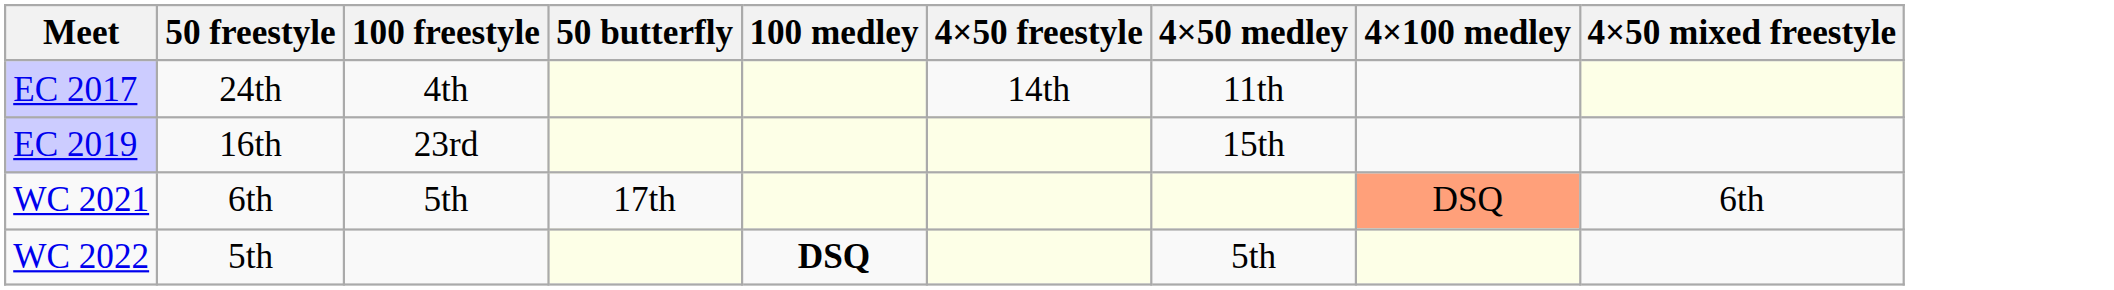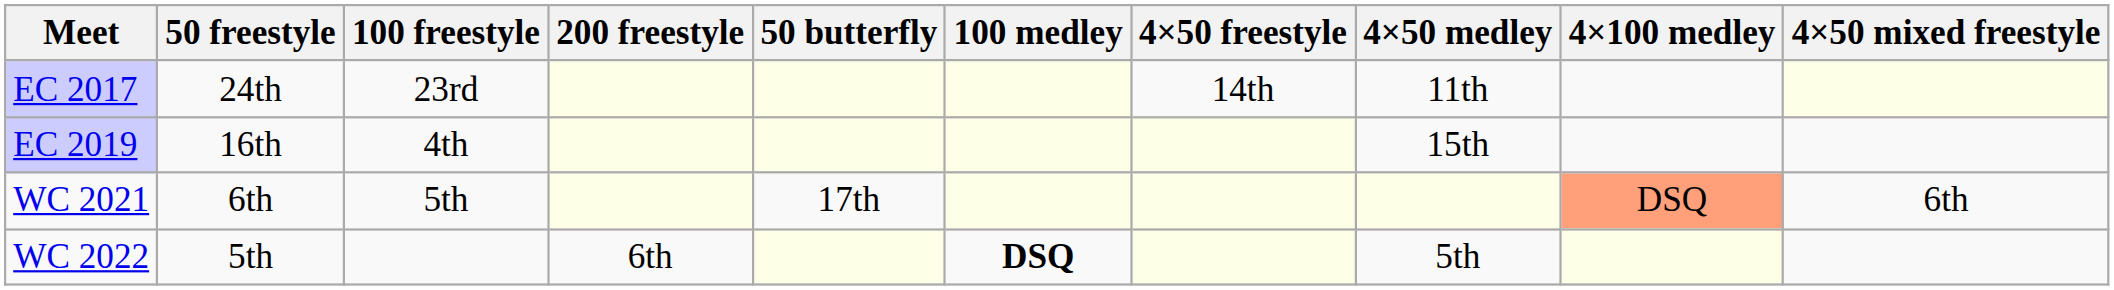+ column: 200 freestyle | 6th
EC 2017 | 100 freestyle: 4th -> 23rd
EC 2019 | 100 freestyle: 23rd -> 4th
